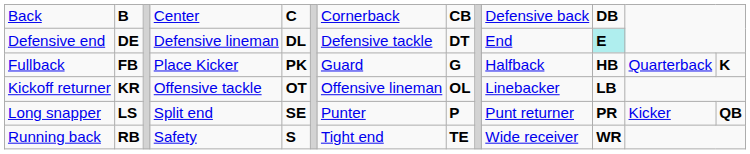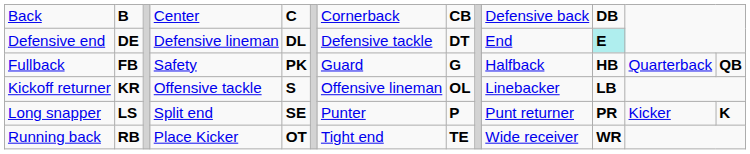Fullback | column 4: Place Kicker -> Safety
Fullback | column 13: K -> QB
Kickoff returner | column 5: OT -> S
Long snapper | column 13: QB -> K
Running back | column 4: Safety -> Place Kicker
Running back | column 5: S -> OT
